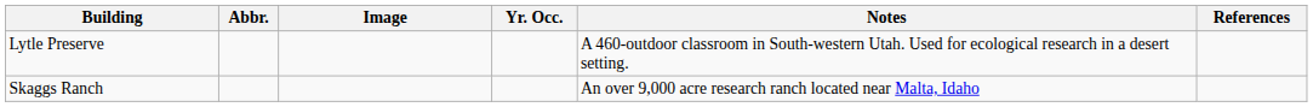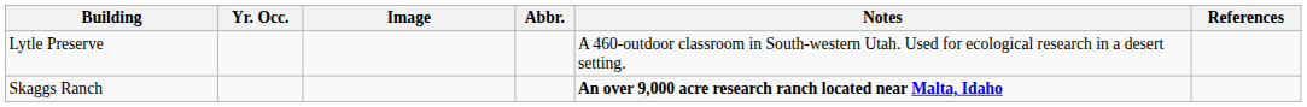columns swapped: Abbr. <-> Yr. Occ.
Skaggs Ranch | Notes: normal -> bold
